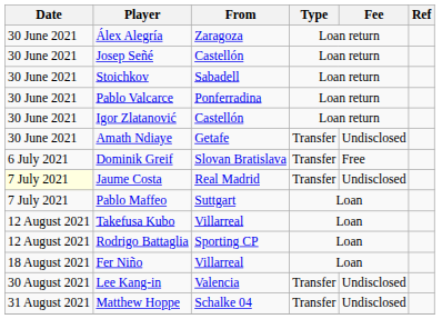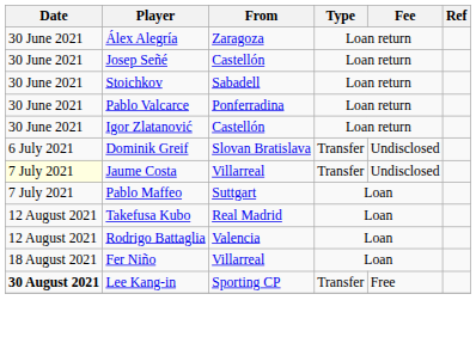- row: 30 June 2021 | Amath Ndiaye | Getafe | Transfer | Undisclosed
Dominik Greif | Fee: Free -> Undisclosed
Jaume Costa | From: Real Madrid -> Villarreal
Takefusa Kubo | From: Villarreal -> Real Madrid
Rodrigo Battaglia | From: Sporting CP -> Valencia
Lee Kang-in | Date: normal -> bold
Lee Kang-in | From: Valencia -> Sporting CP
Lee Kang-in | Fee: Undisclosed -> Free
- row: 31 August 2021 | Matthew Hoppe | Schalke 04 | Transfer | Undisclosed
